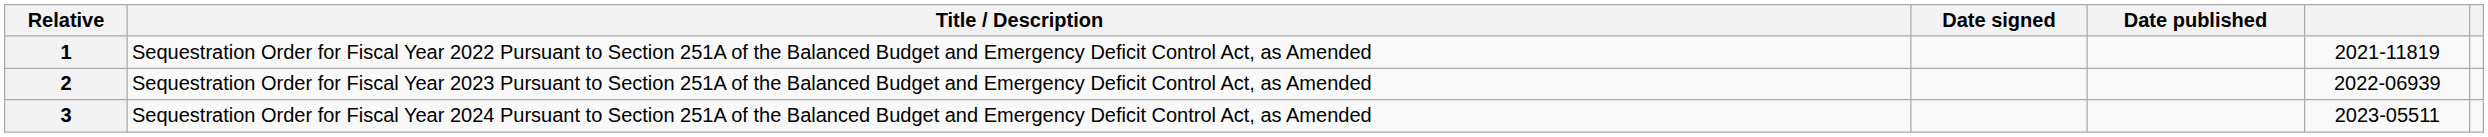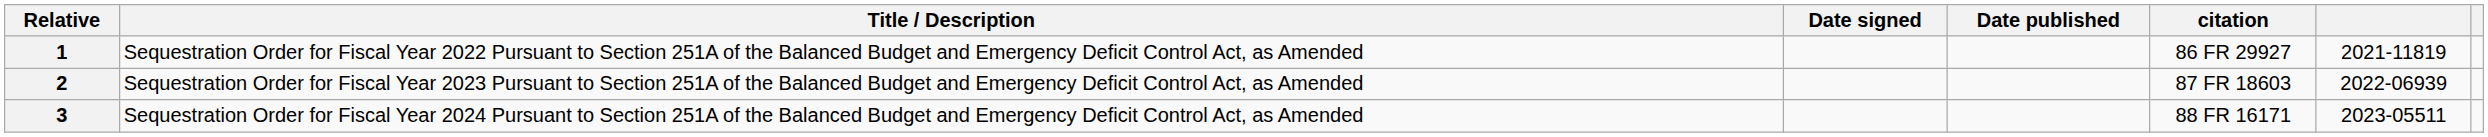+ column: citation | 86 FR 29927 | 87 FR 18603 | 88 FR 16171
